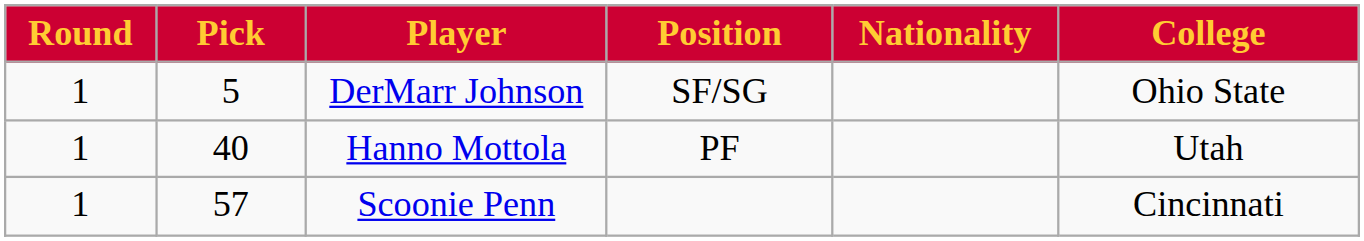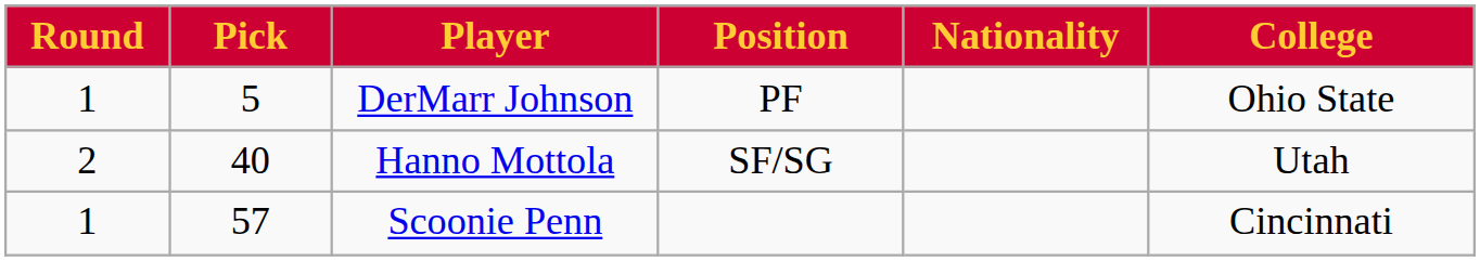DerMarr Johnson | Position: SF/SG -> PF
Hanno Mottola | Round: 1 -> 2
Hanno Mottola | Position: PF -> SF/SG
